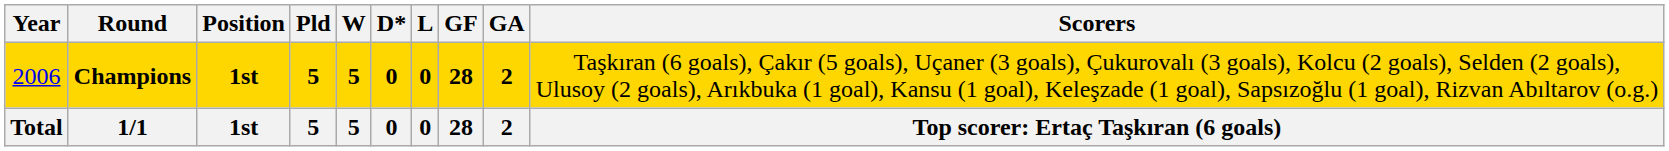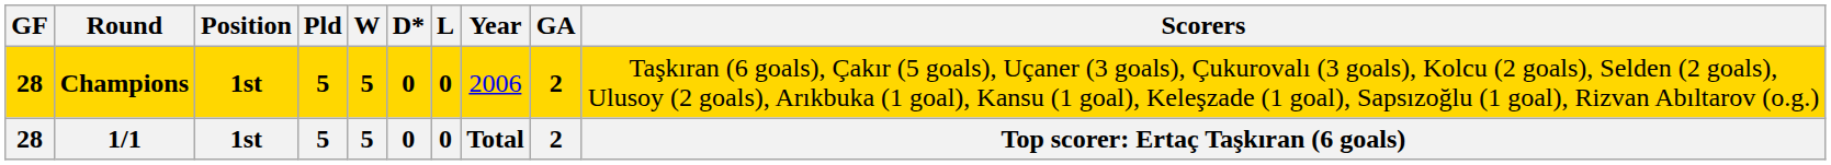columns swapped: Year <-> GF
